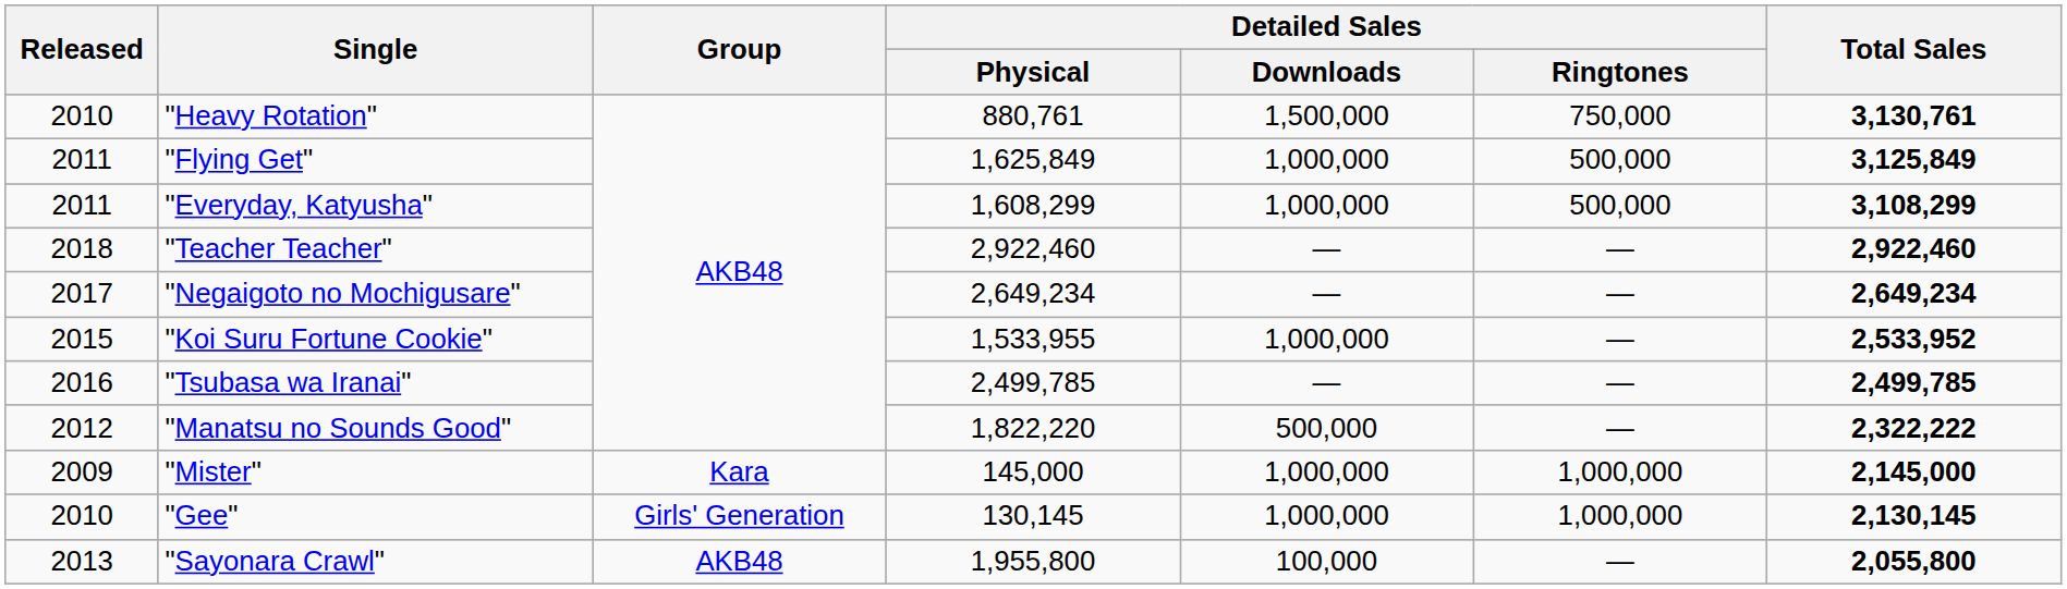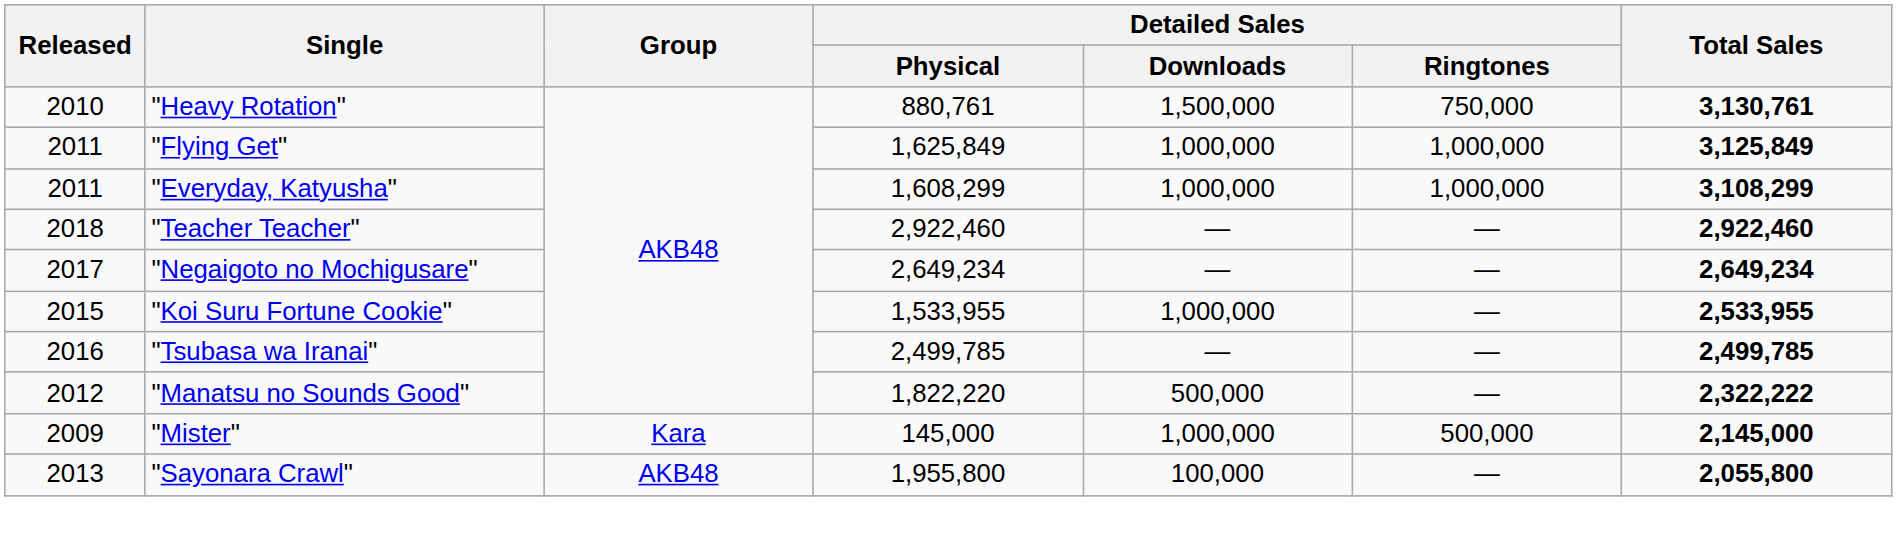"Flying Get" | Detailed Sales / Ringtones: 500,000 -> 1,000,000
"Everyday, Katyusha" | Detailed Sales / Ringtones: 500,000 -> 1,000,000
"Koi Suru Fortune Cookie" | Total Sales: 2,533,952 -> 2,533,955
"Mister" | Detailed Sales / Ringtones: 1,000,000 -> 500,000
- row: 2010 | "Gee" | Girls' Generation | 130,145 | 1,000,000 | 1,000,000 | 2,130,145
